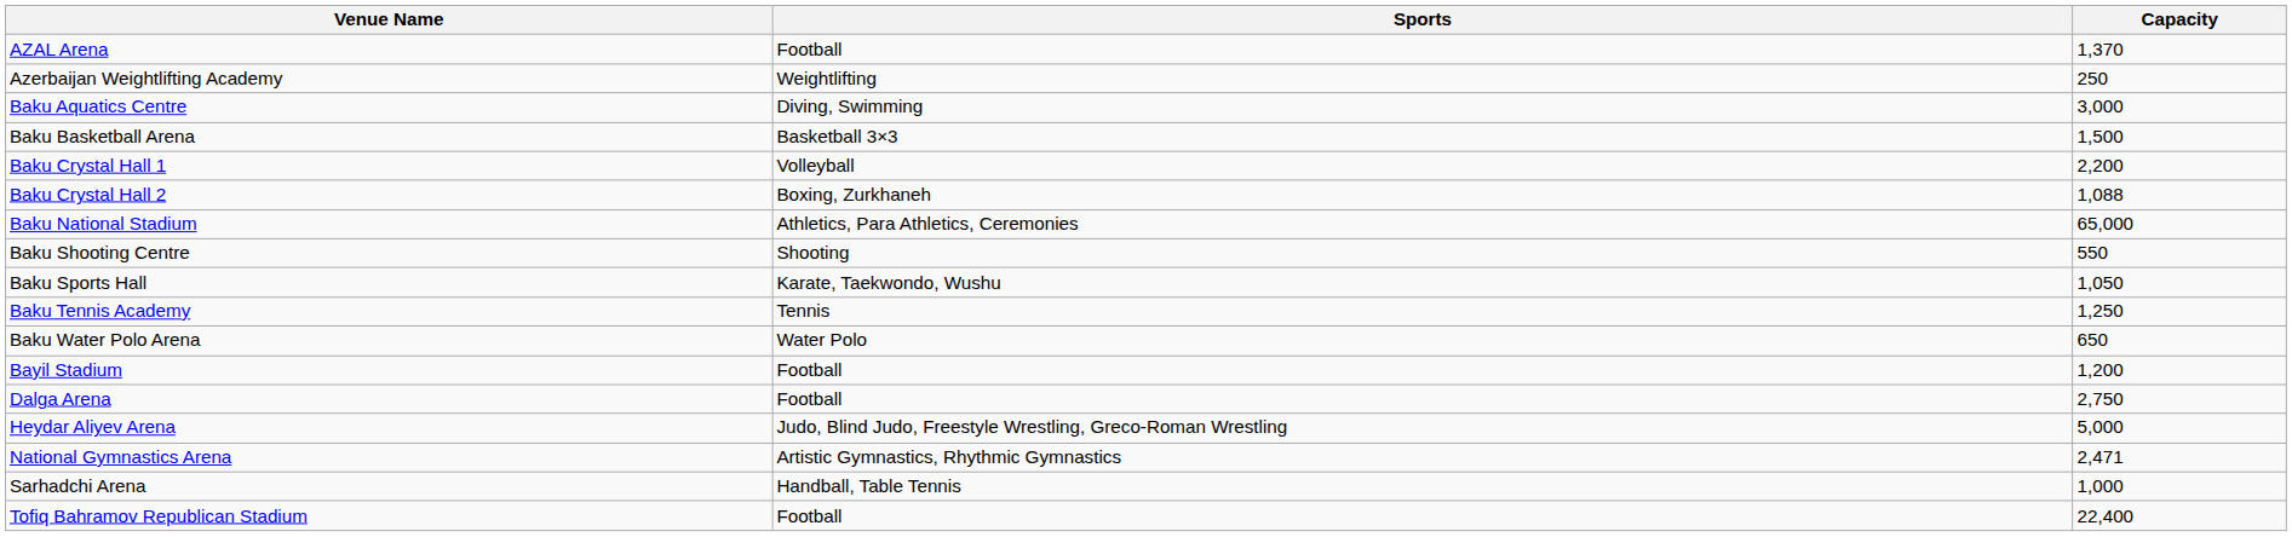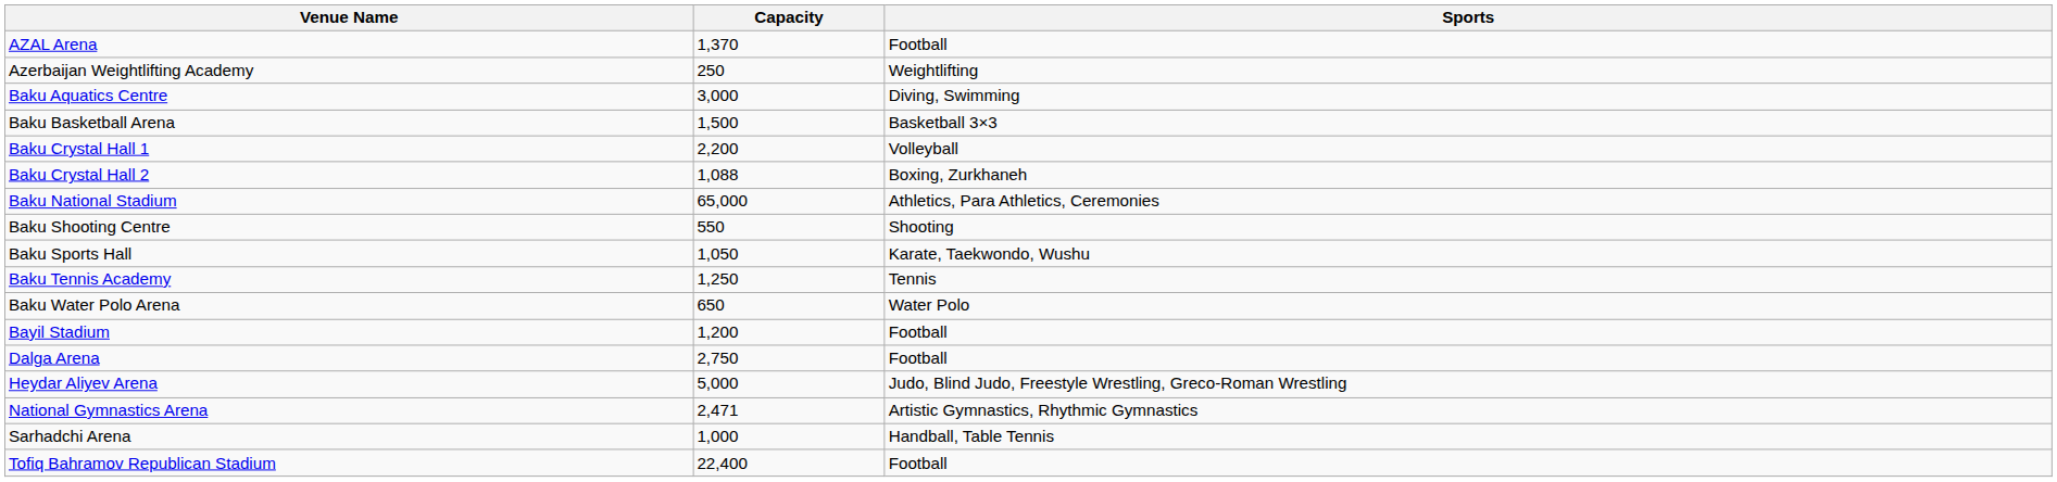columns swapped: Sports <-> Capacity
